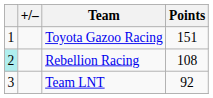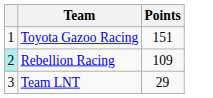- column: +/–
Rebellion Racing | Points: 108 -> 109
Team LNT | Points: 92 -> 29
